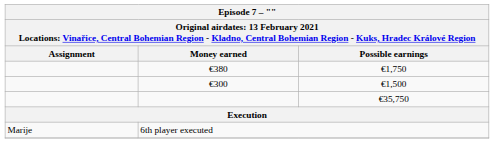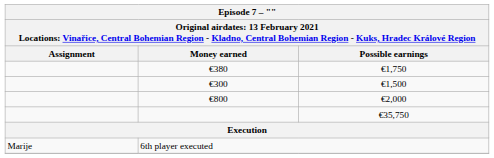+ row: €800 | €2,000
